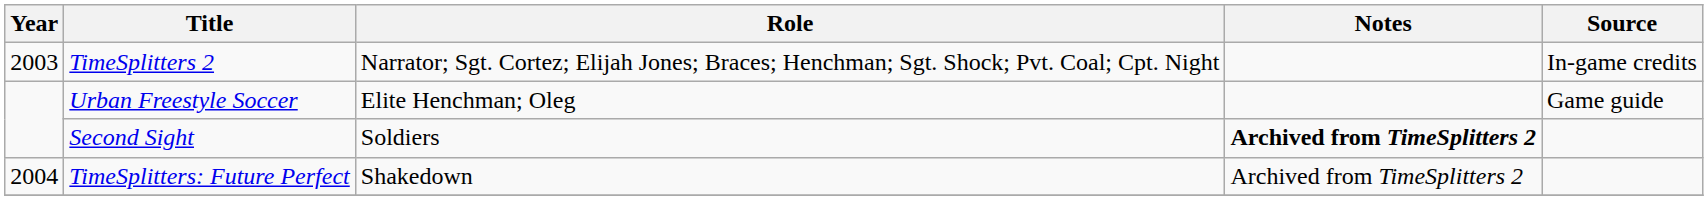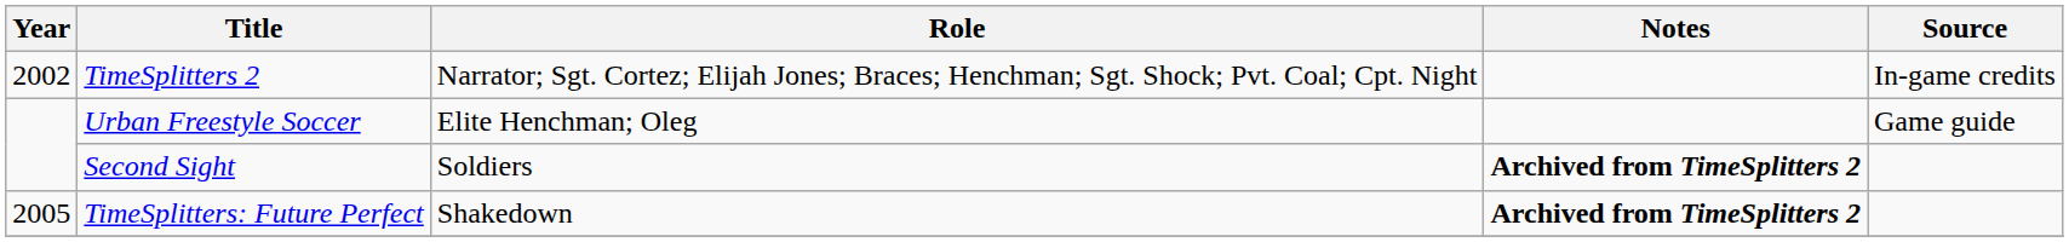TimeSplitters 2 | Year: 2003 -> 2002
TimeSplitters: Future Perfect | Year: 2004 -> 2005
TimeSplitters: Future Perfect | Notes: normal -> bold
